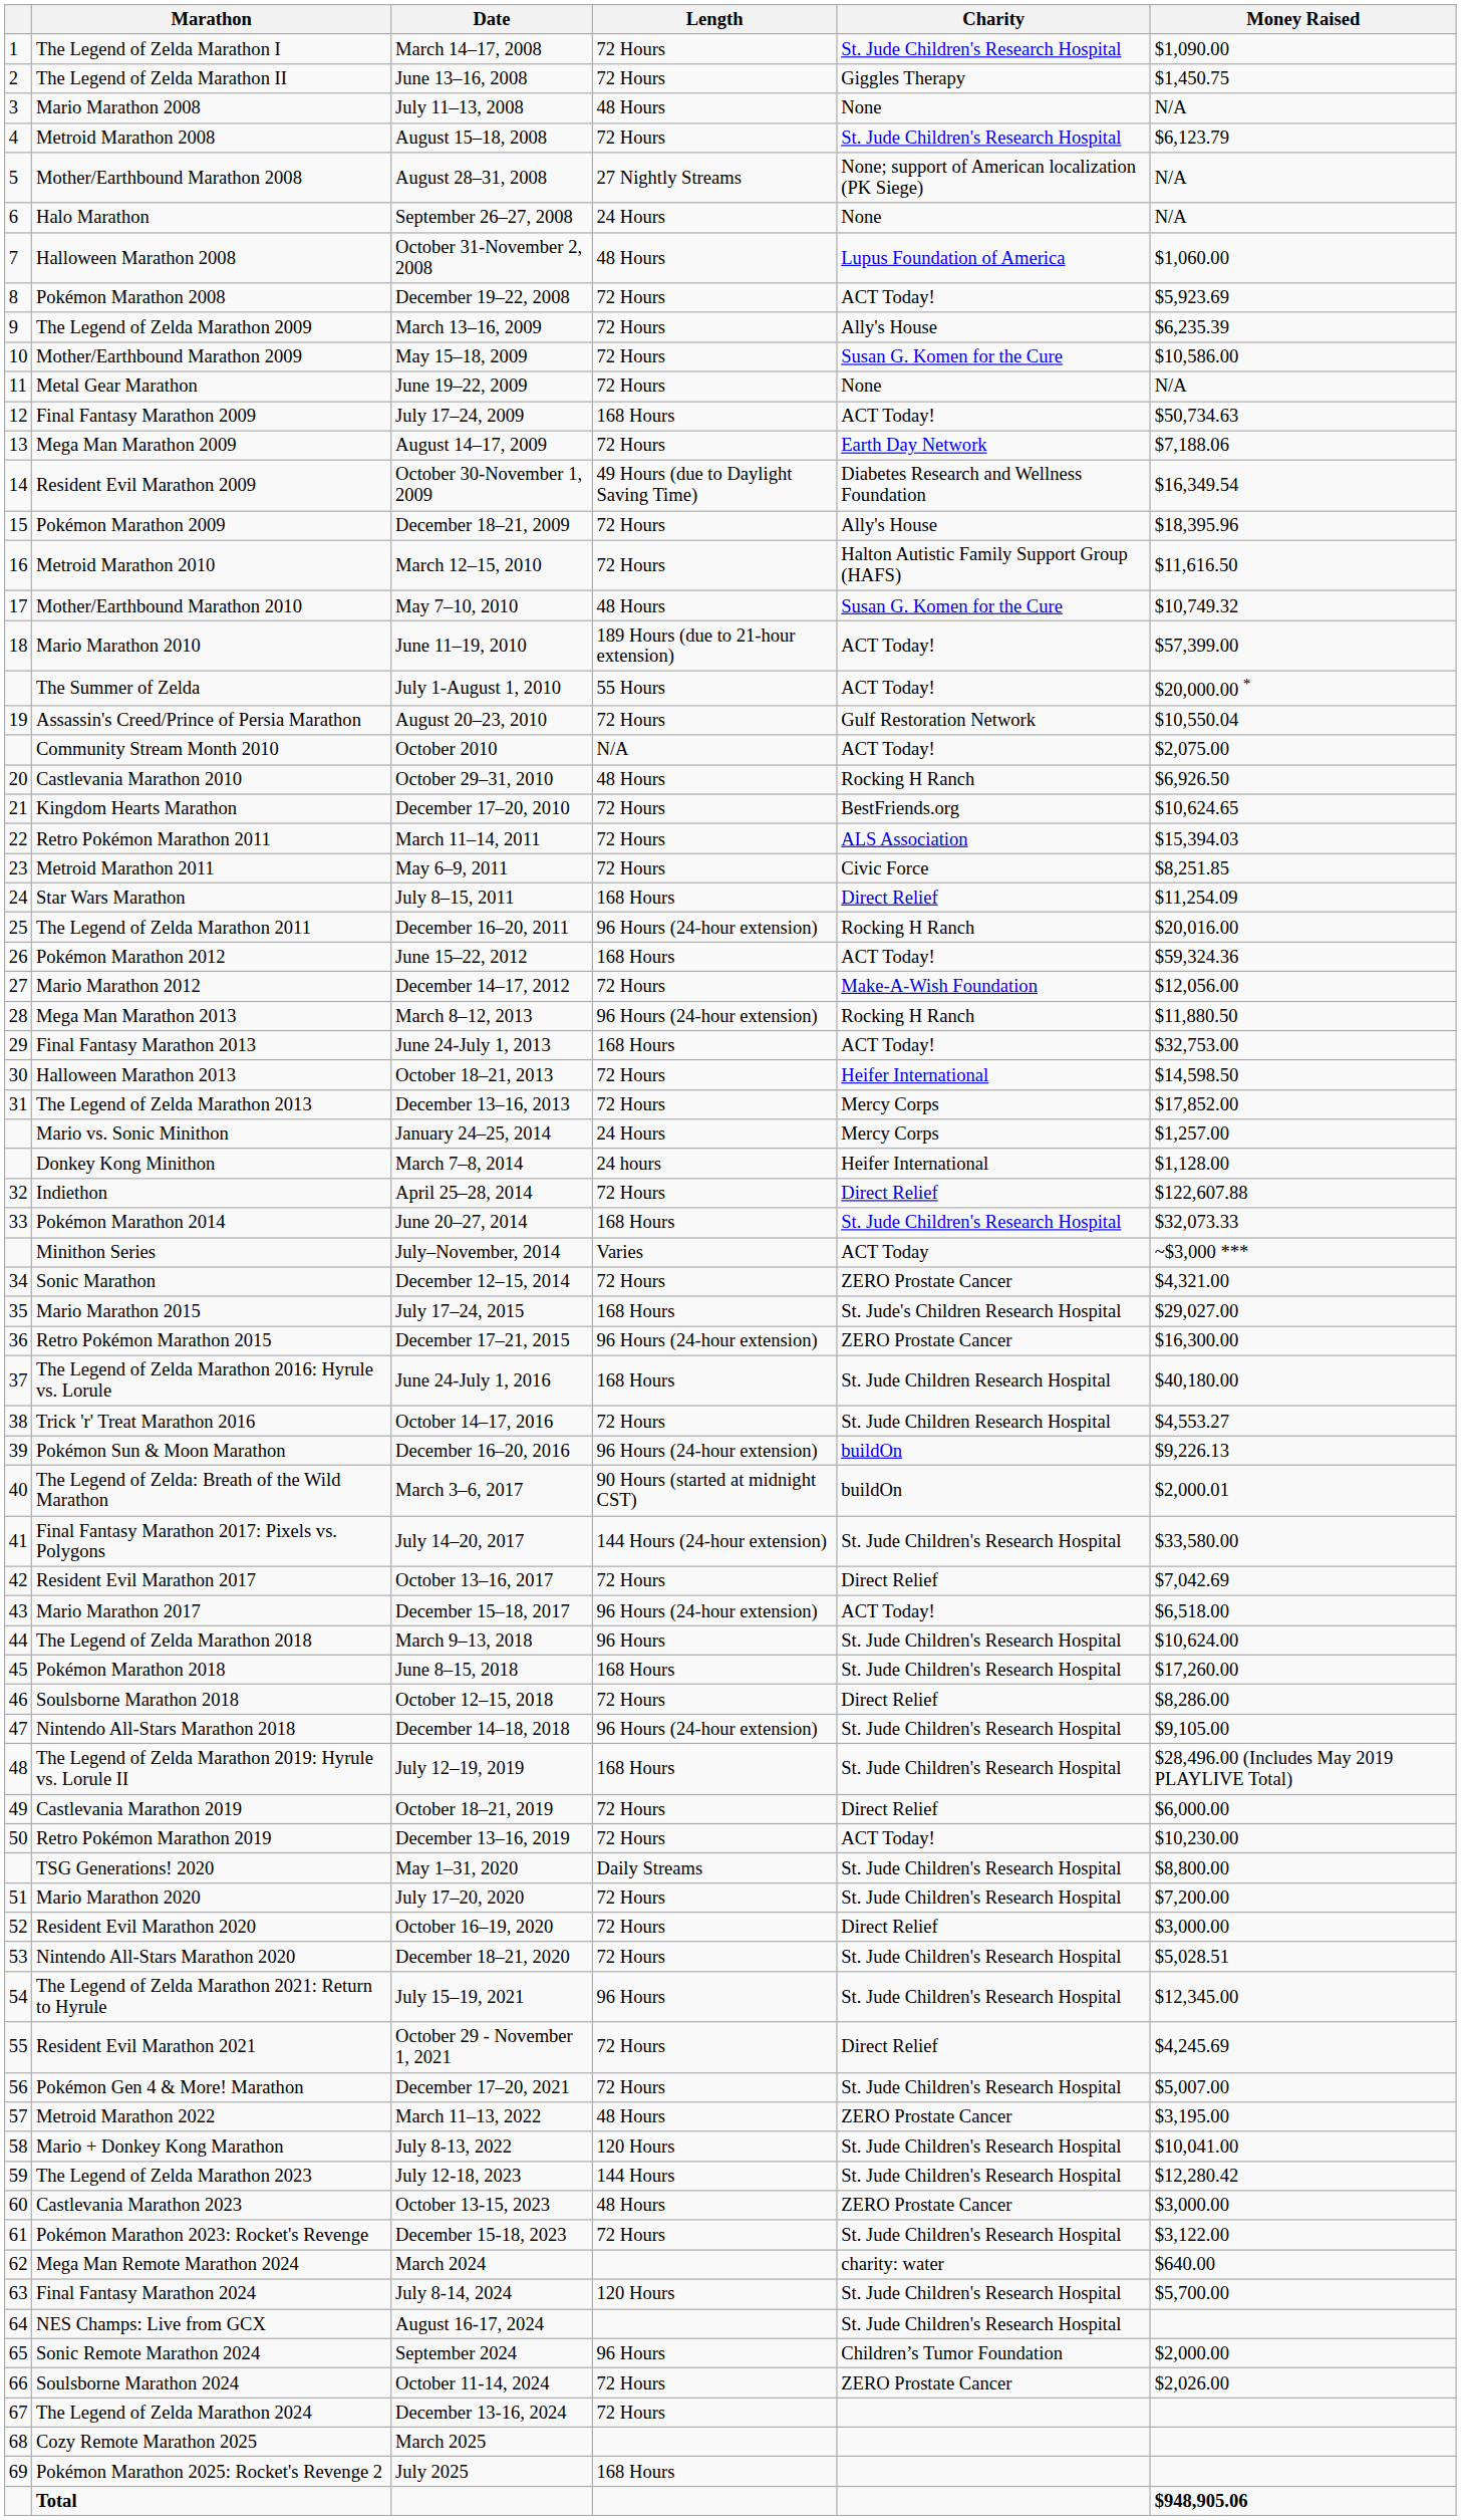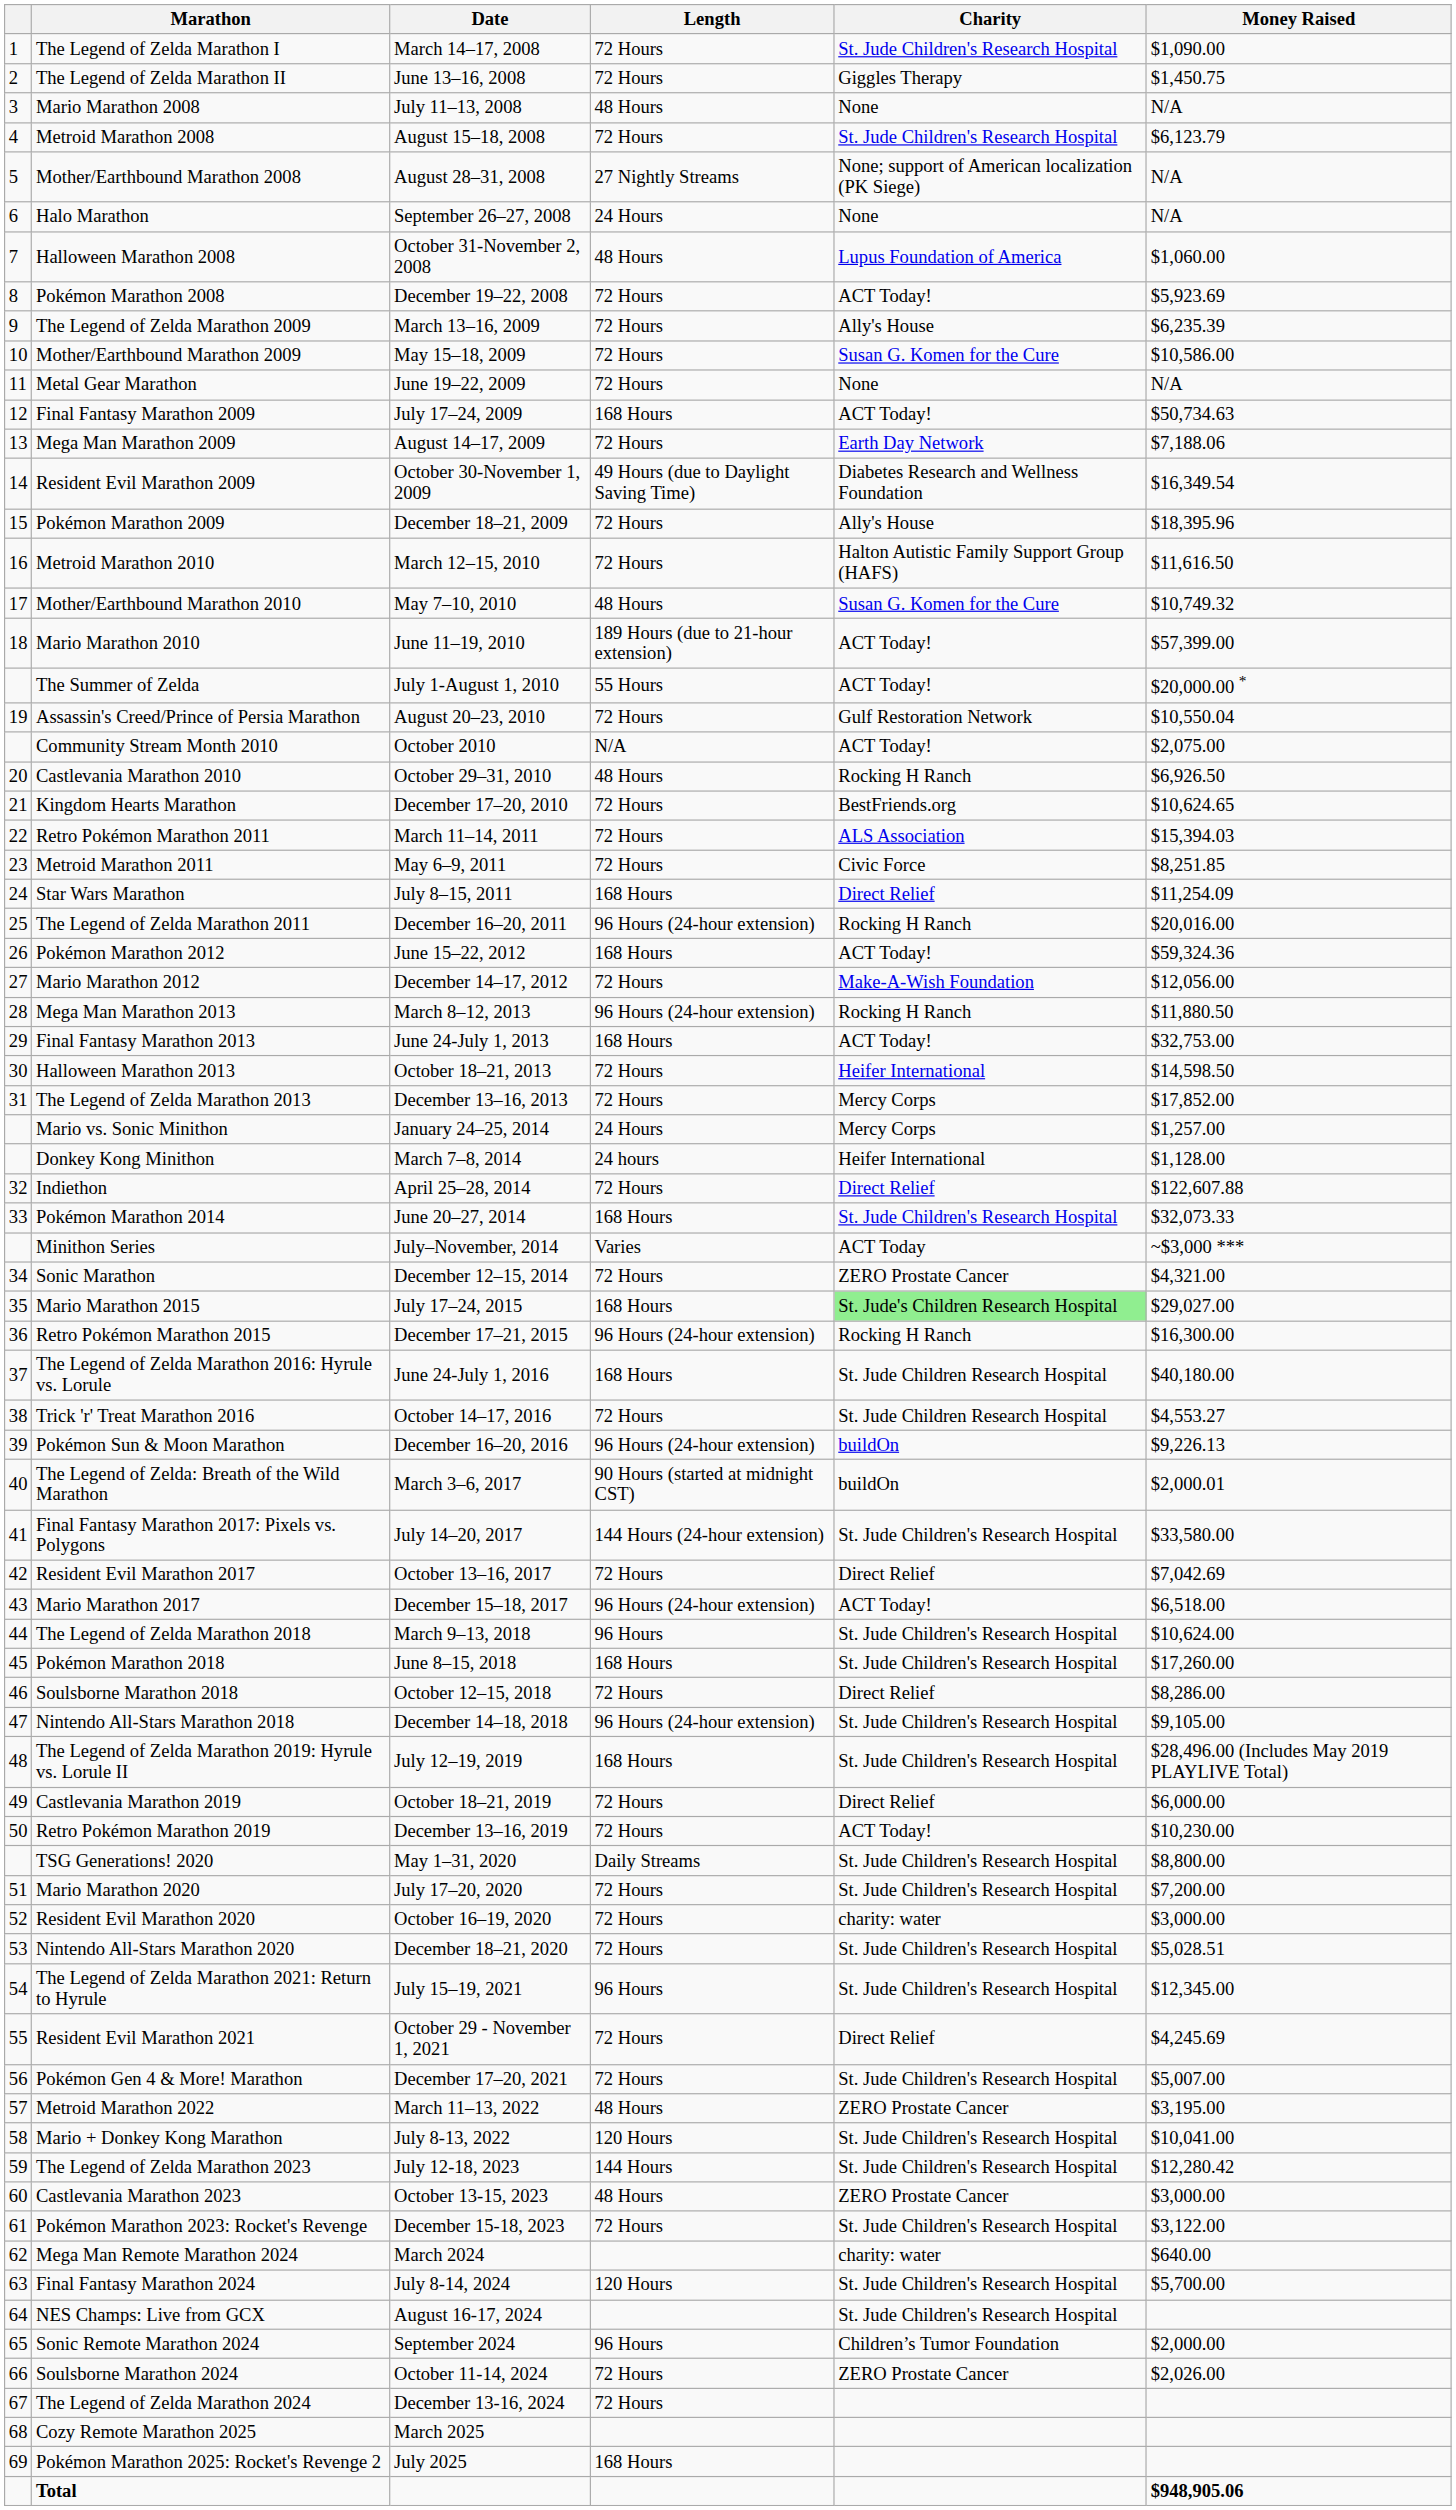Mario Marathon 2015 | Charity: no background -> lightgreen background
Retro Pokémon Marathon 2015 | Charity: ZERO Prostate Cancer -> Rocking H Ranch
Resident Evil Marathon 2020 | Charity: Direct Relief -> charity: water
